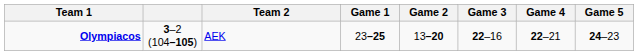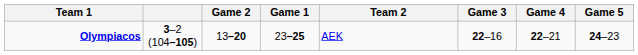columns swapped: Team 2 <-> Game 2
